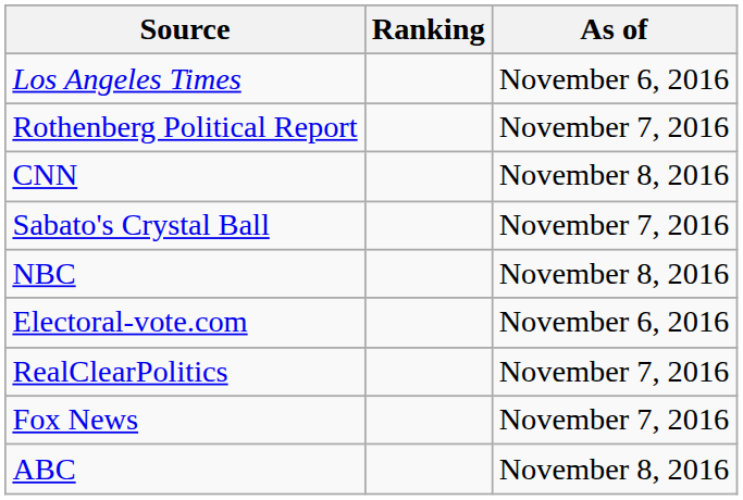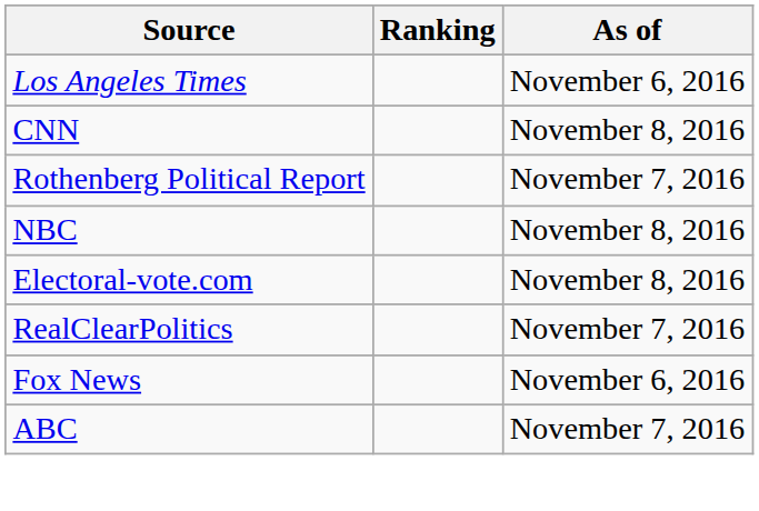rows swapped: CNN <-> Rothenberg Political Report
- row: Sabato's Crystal Ball | November 7, 2016
Electoral-vote.com | As of: November 6, 2016 -> November 8, 2016
Fox News | As of: November 7, 2016 -> November 6, 2016
ABC | As of: November 8, 2016 -> November 7, 2016
